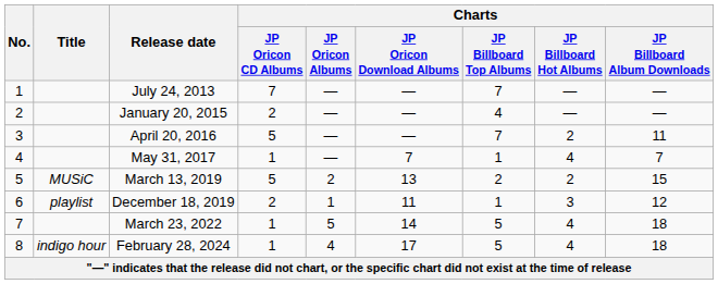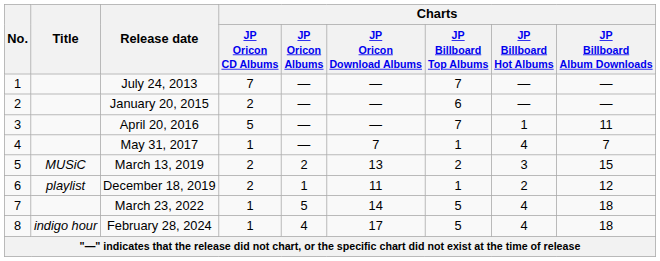January 20, 2015 | Charts / JP Billboard Top Albums: 4 -> 6
April 20, 2016 | Charts / JP Billboard Hot Albums: 2 -> 1
March 13, 2019 | Charts / JP Oricon CD Albums: 5 -> 2
March 13, 2019 | Charts / JP Billboard Hot Albums: 2 -> 3
December 18, 2019 | Charts / JP Billboard Hot Albums: 3 -> 2
